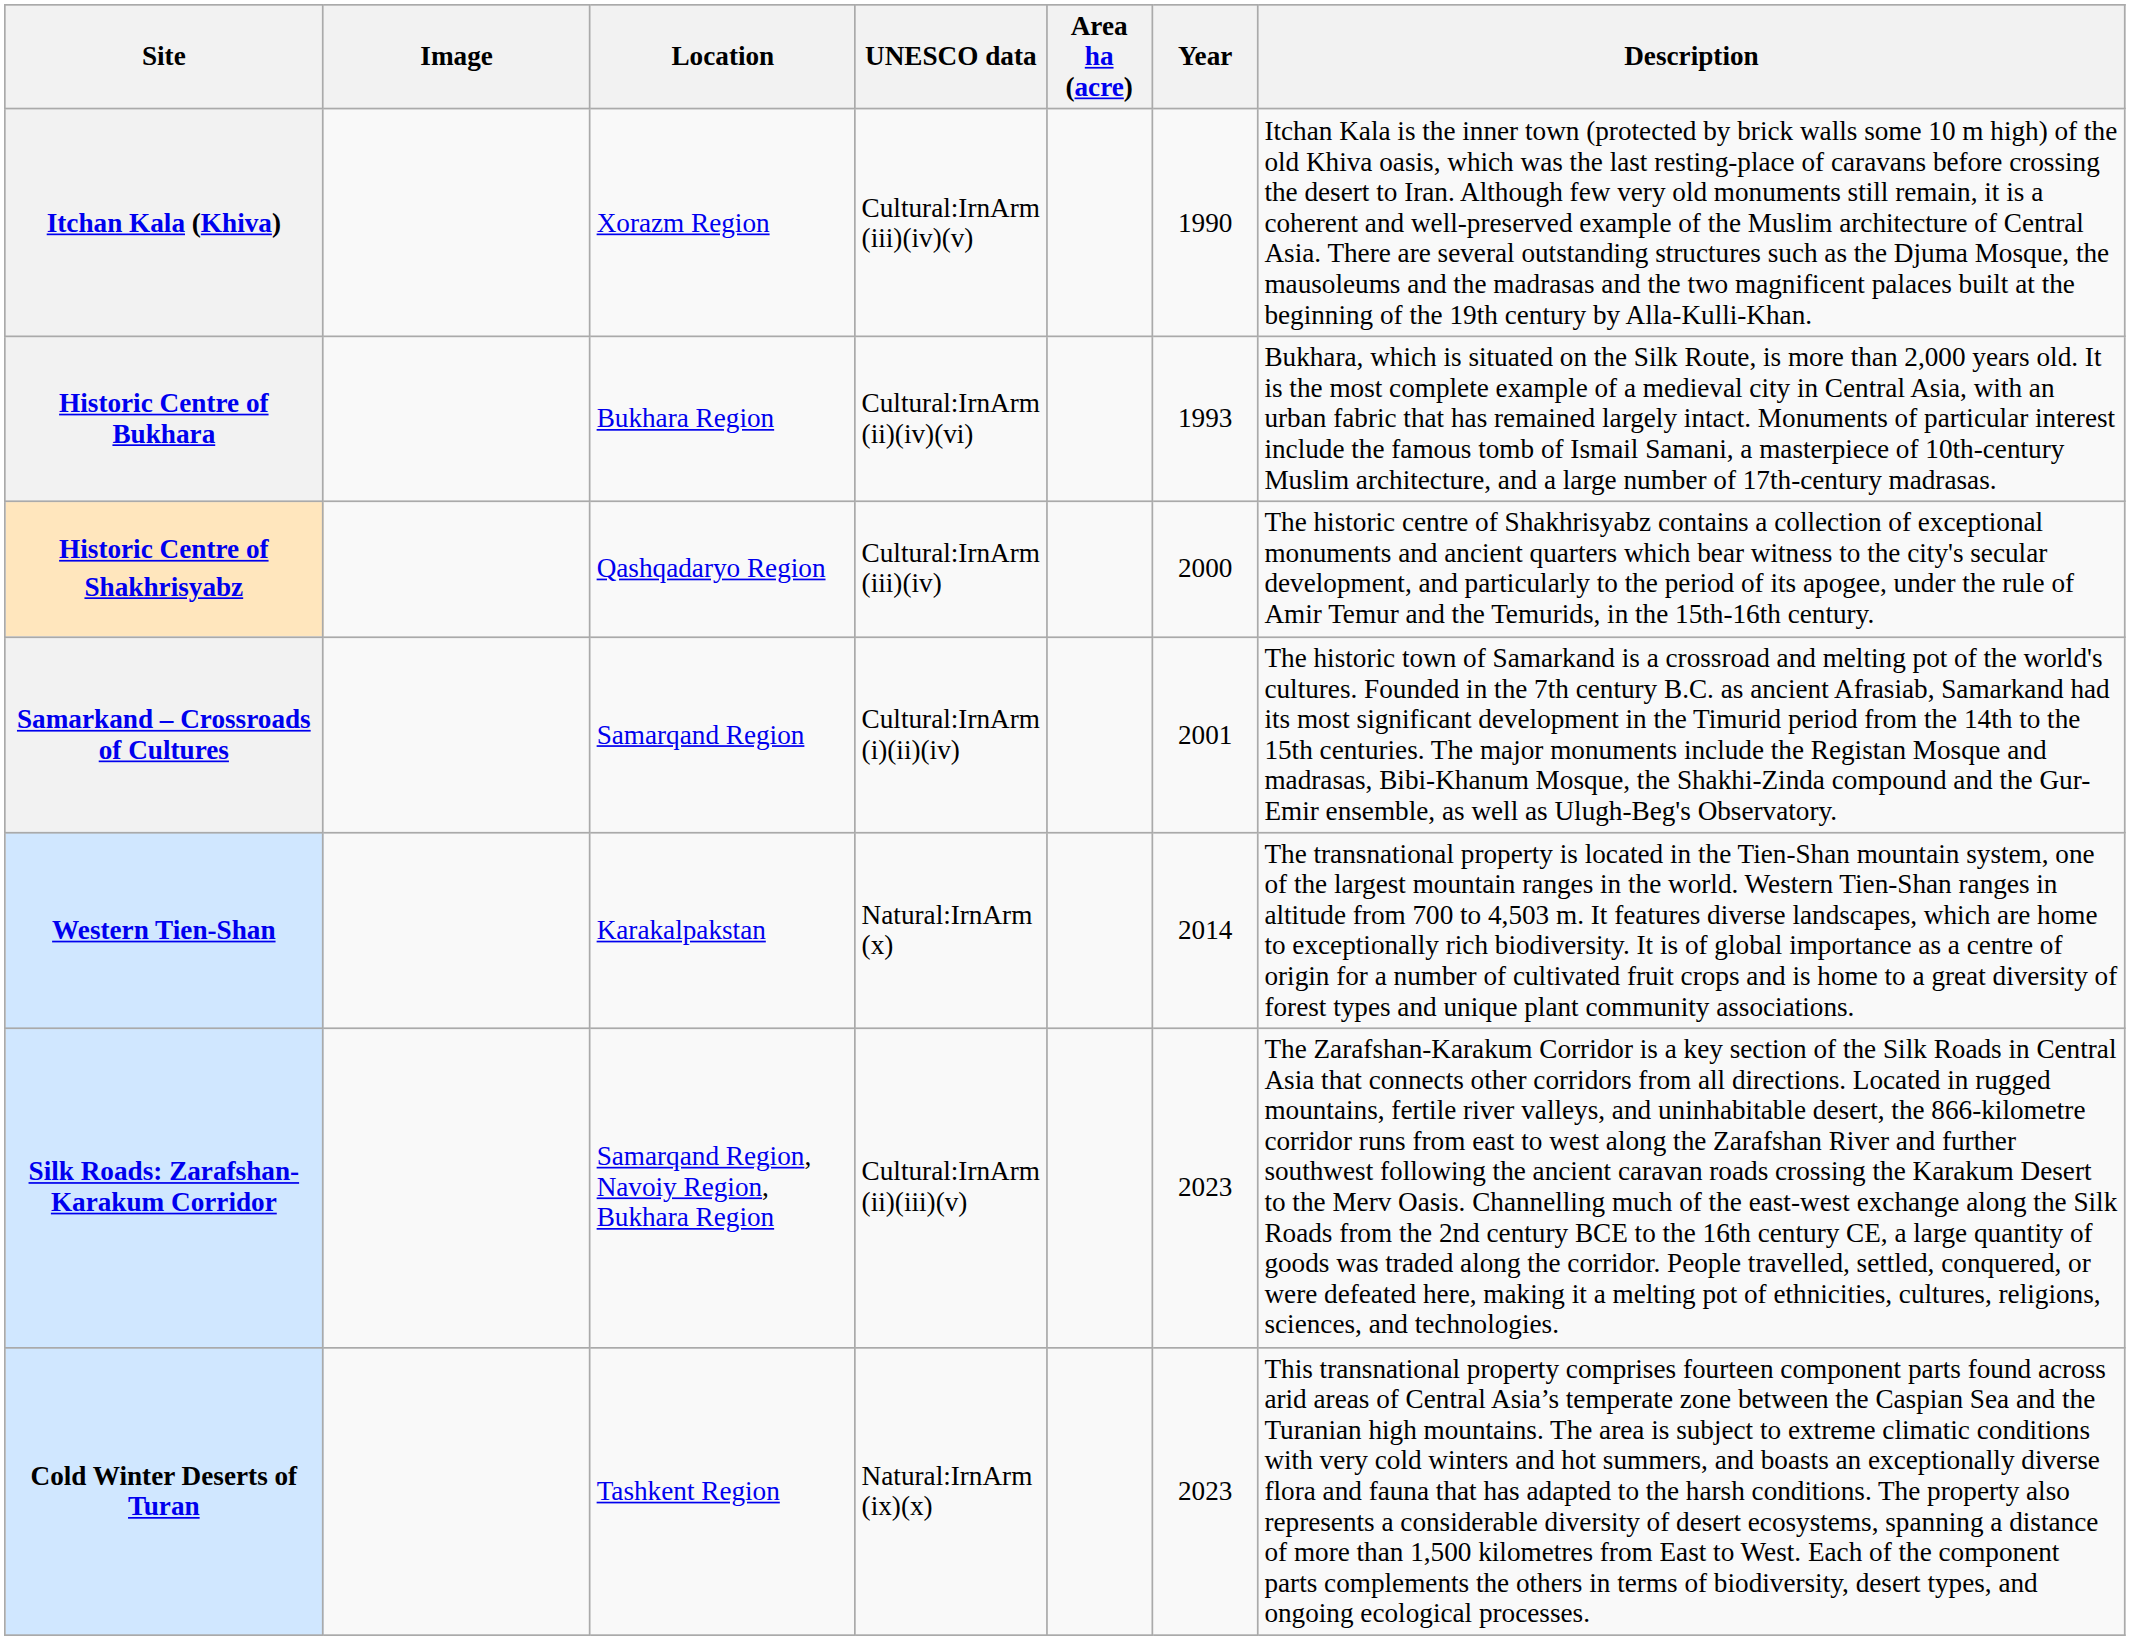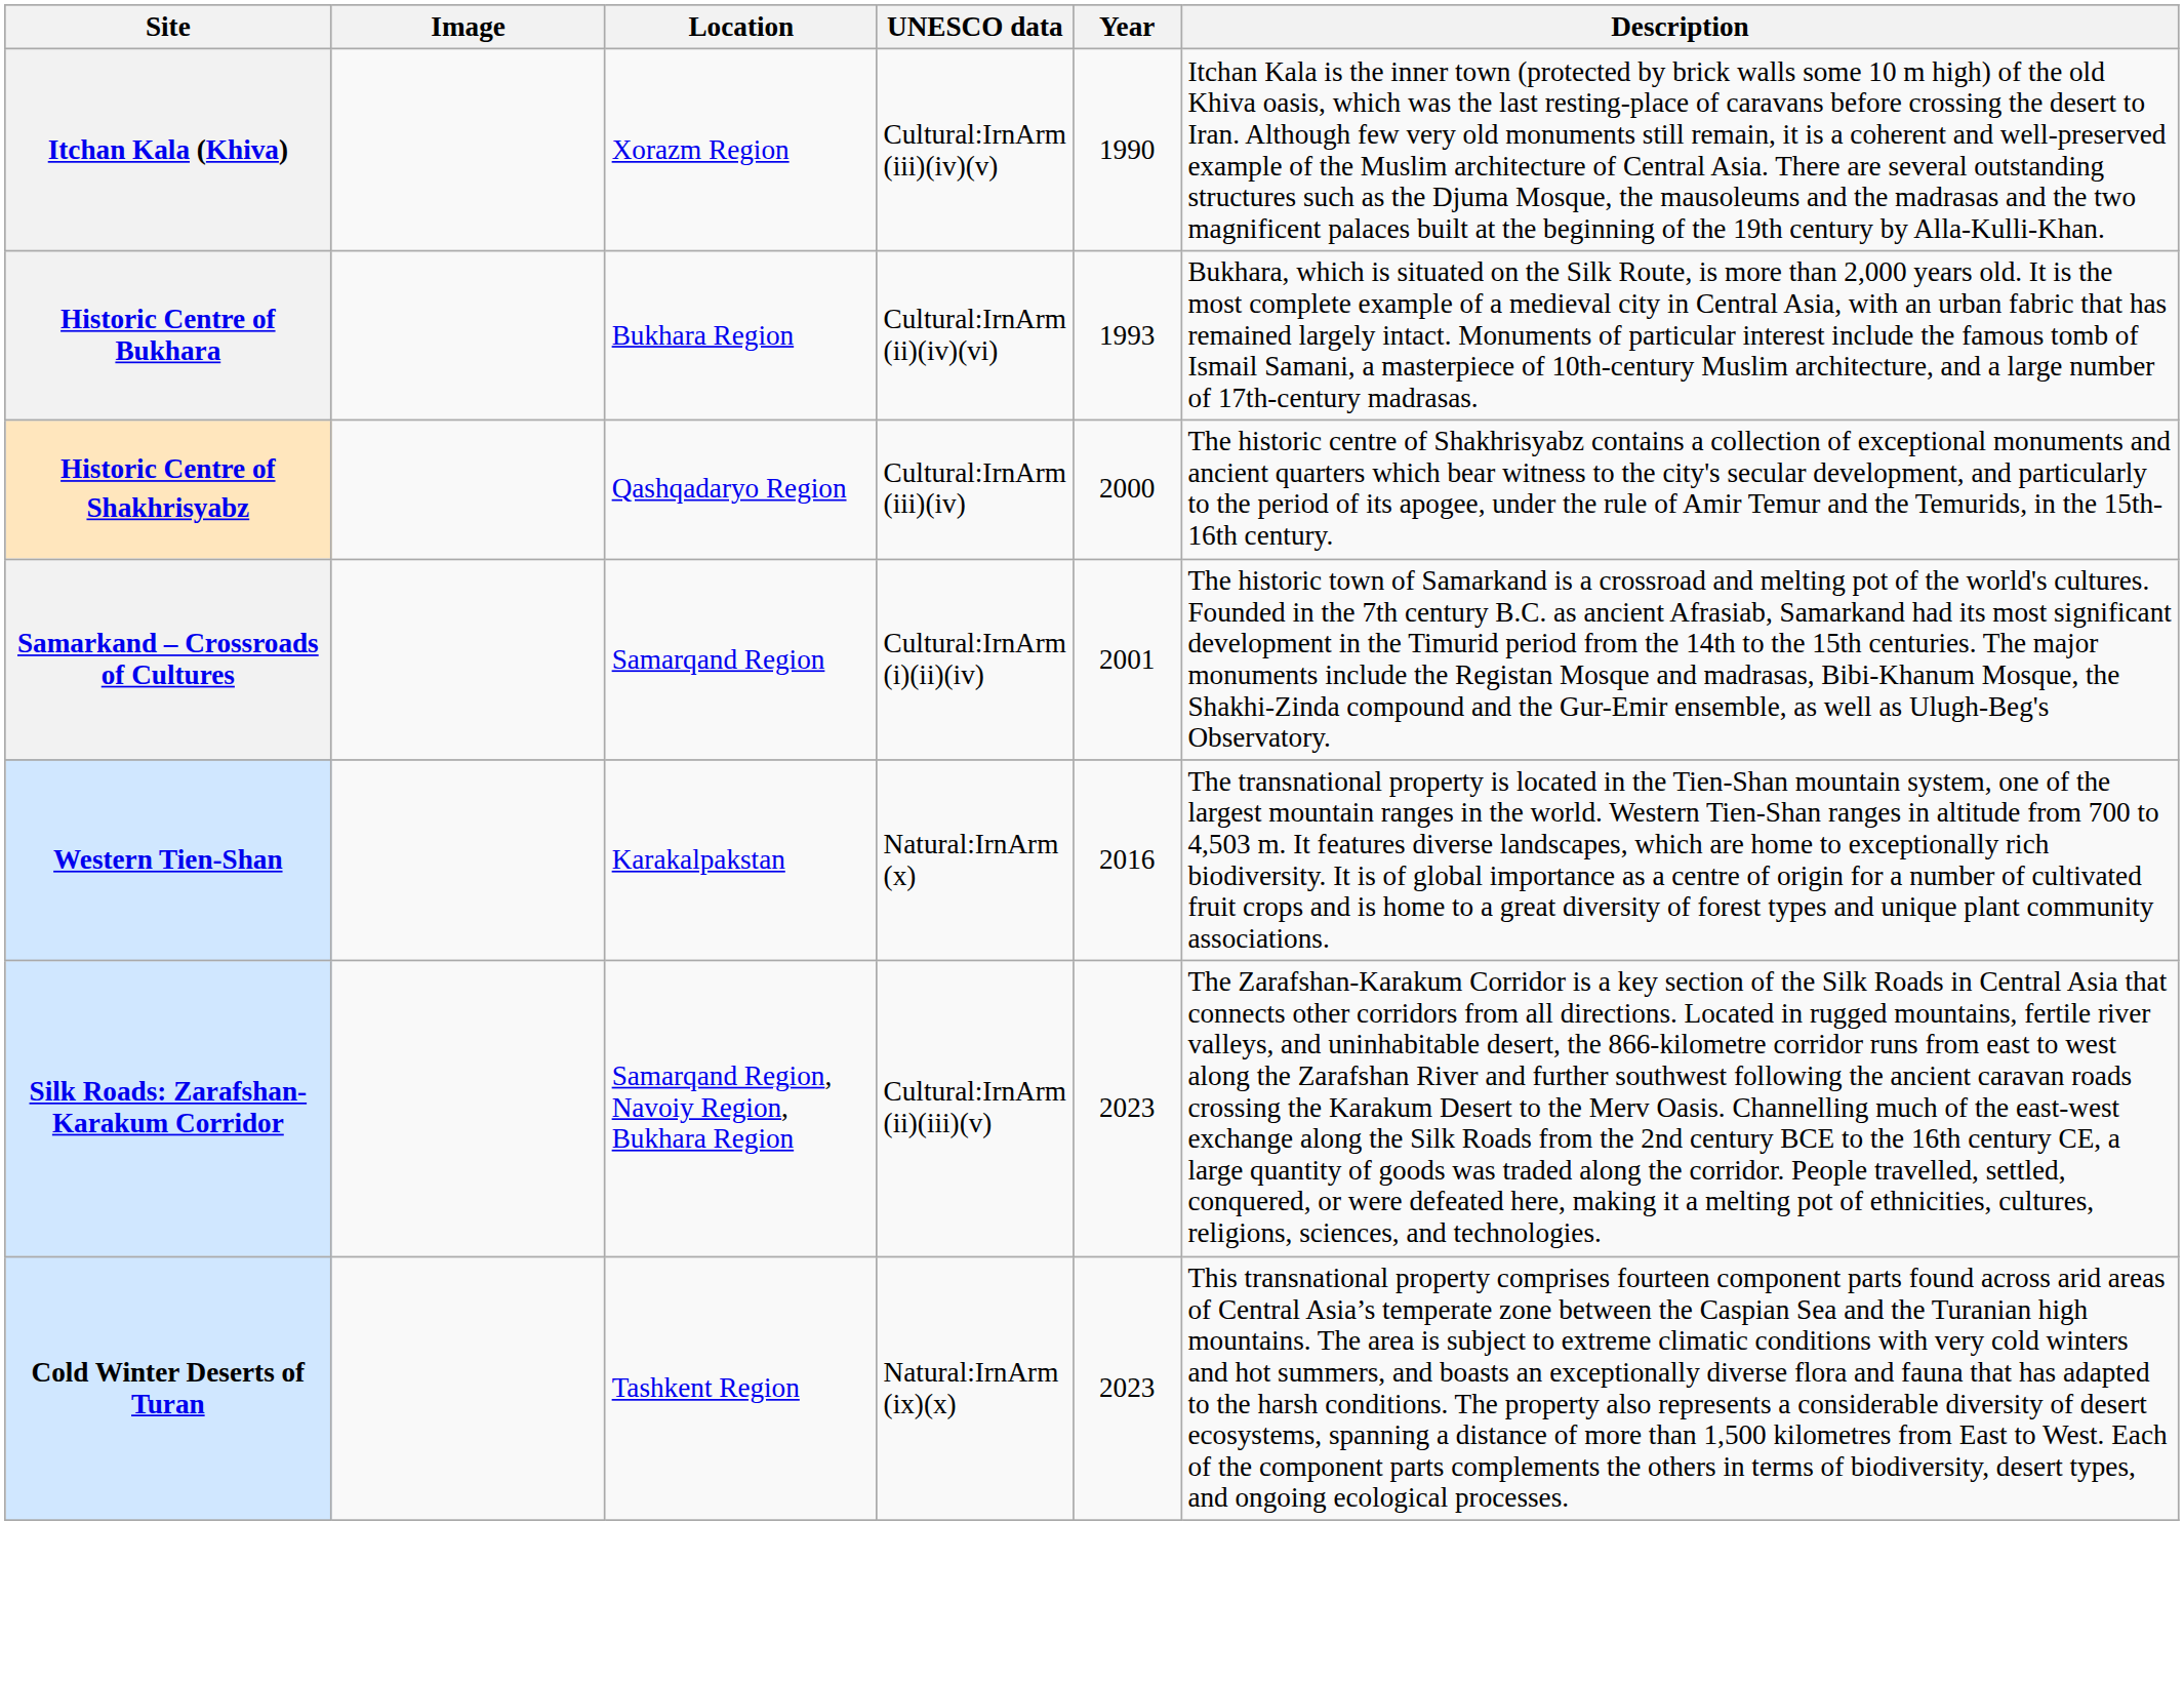- column: Area ha (acre)
Western Tien-Shan | Year: 2014 -> 2016
